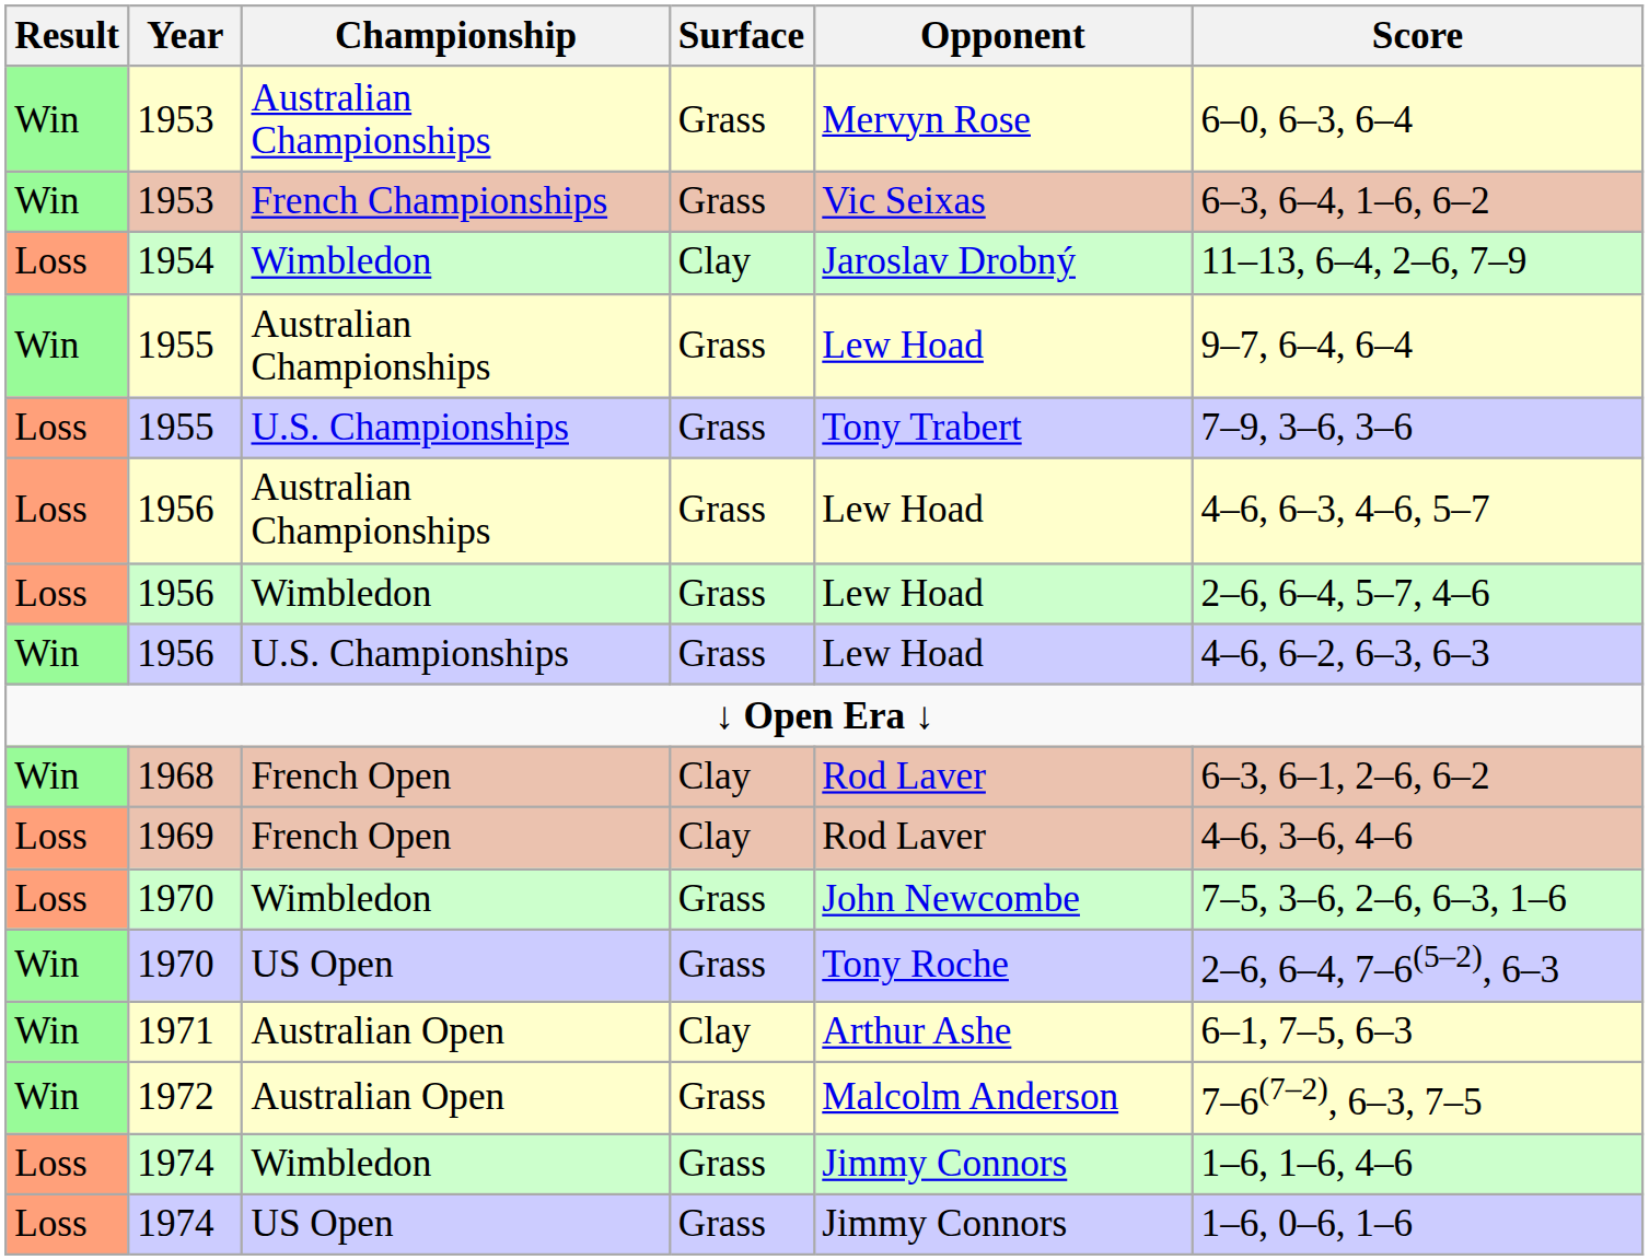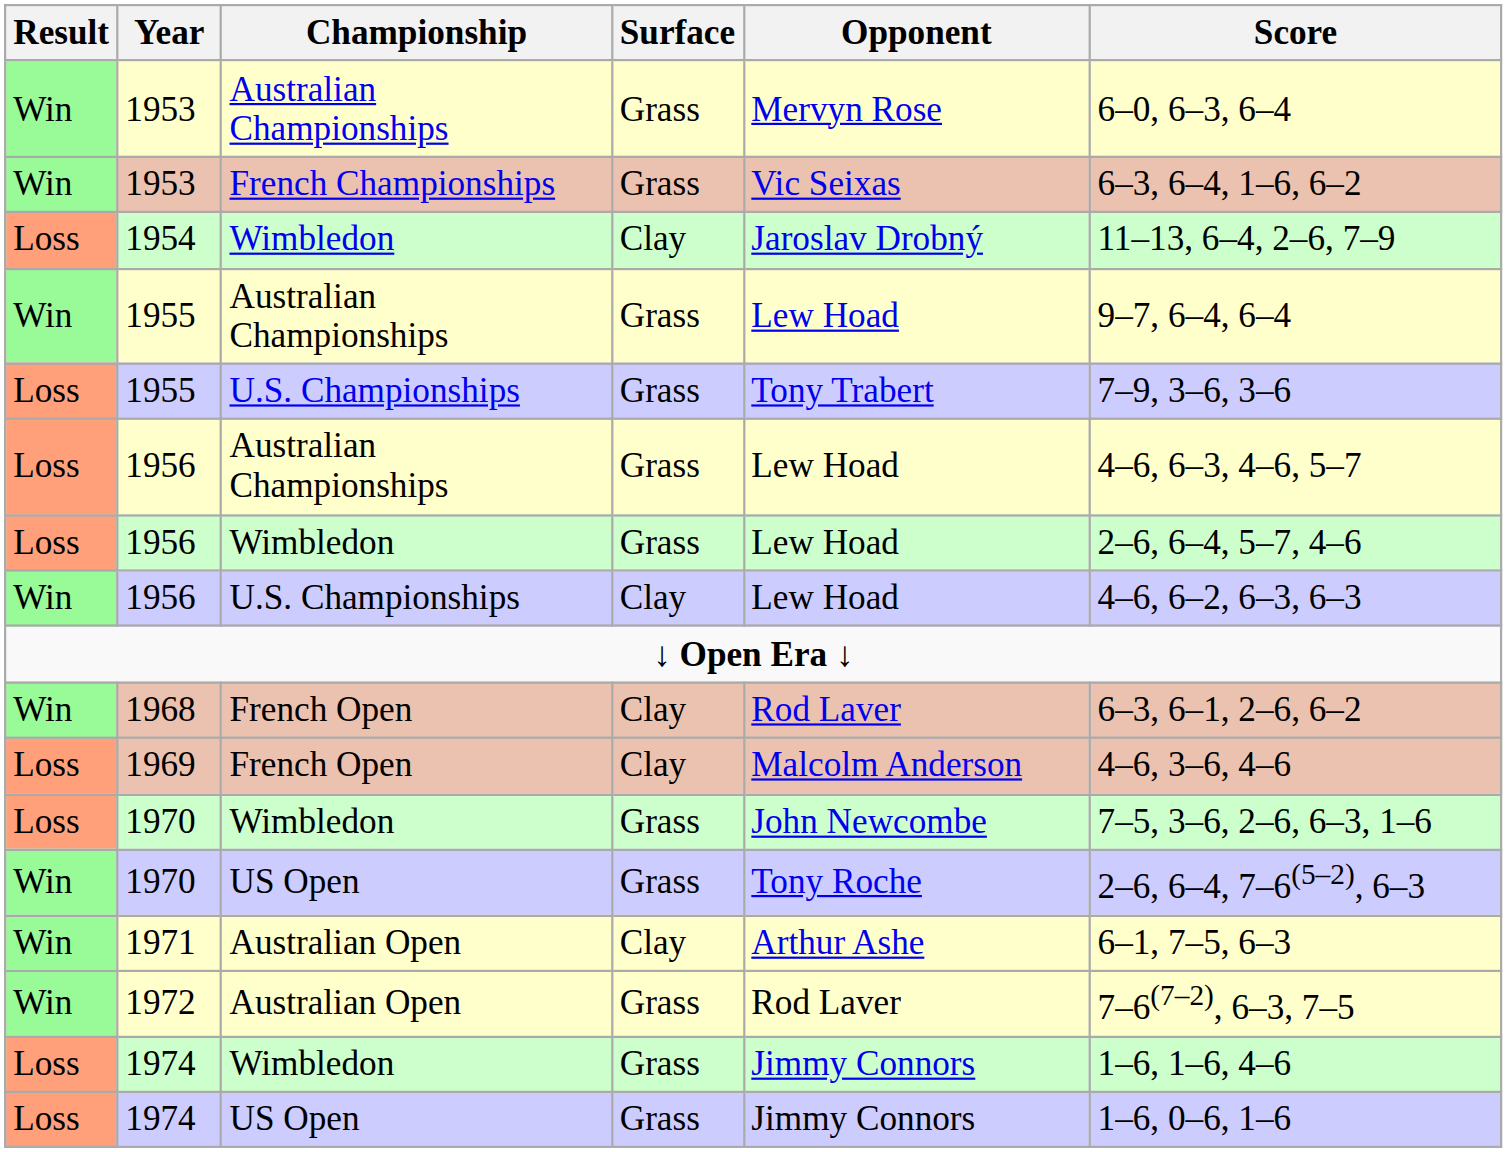1956 / U.S. Championships | Surface: Grass -> Clay
1969 | Opponent: Rod Laver -> Malcolm Anderson
1972 | Opponent: Malcolm Anderson -> Rod Laver
